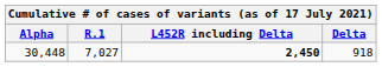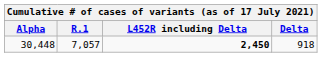30,448 | R.1: 7,027 -> 7,057
